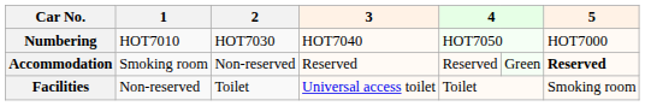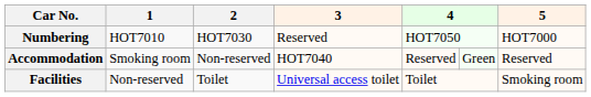Numbering | 3: HOT7040 -> Reserved
Accommodation | 3: Reserved -> HOT7040
Accommodation | 5: bold -> normal
